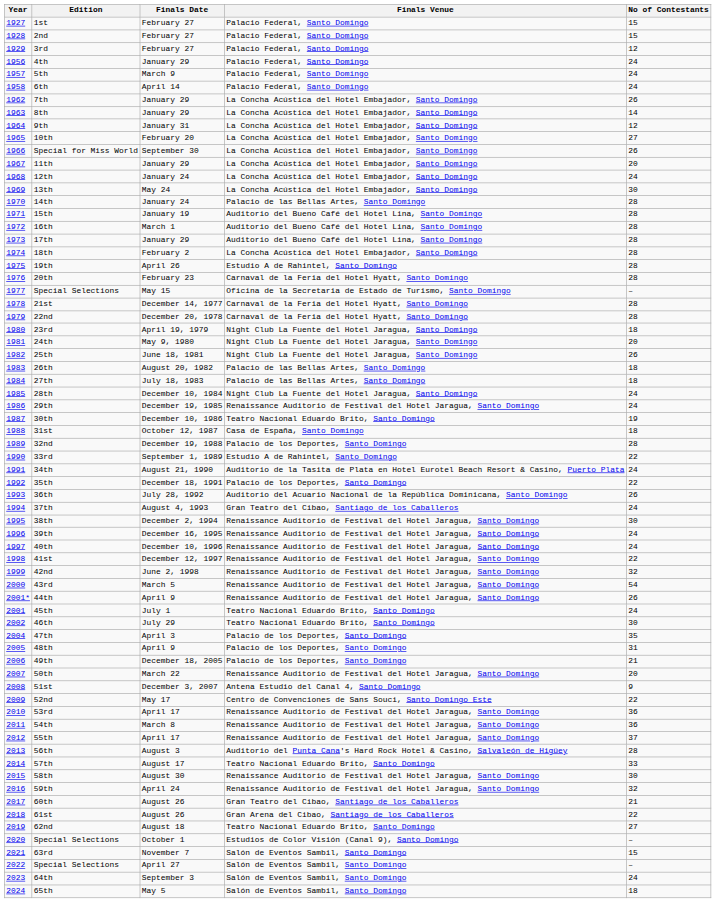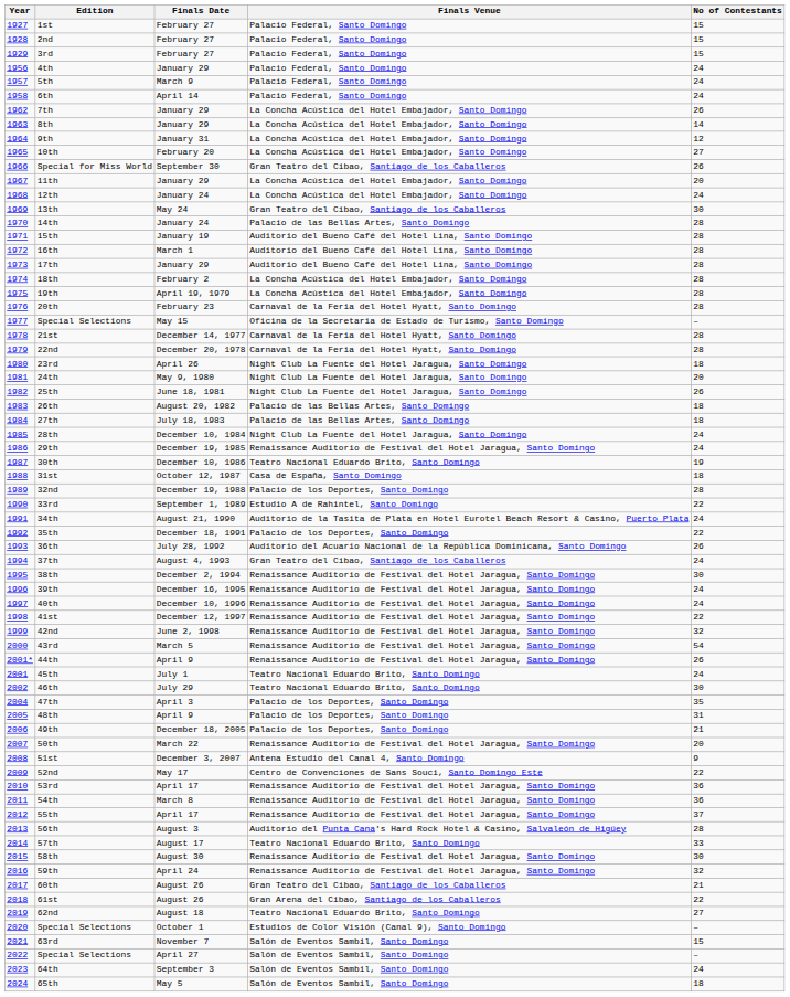3rd | No of Contestants: 12 -> 15
Special for Miss World | Finals Venue: La Concha Acústica del Hotel Embajador, Santo Domingo -> Gran Teatro del Cibao, Santiago de los Caballeros
13th | Finals Venue: La Concha Acústica del Hotel Embajador, Santo Domingo -> Gran Teatro del Cibao, Santiago de los Caballeros
19th | Finals Date: April 26 -> April 19, 1979
19th | Finals Venue: Estudio A de Rahintel, Santo Domingo -> La Concha Acústica del Hotel Embajador, Santo Domingo
23rd | Finals Date: April 19, 1979 -> April 26
